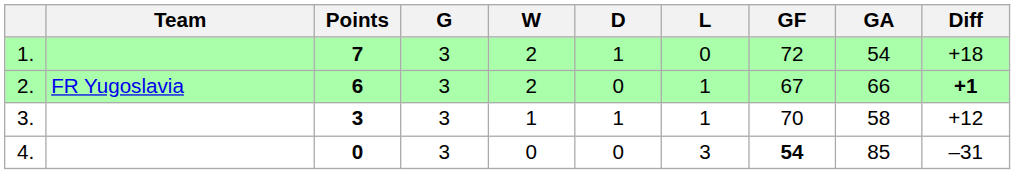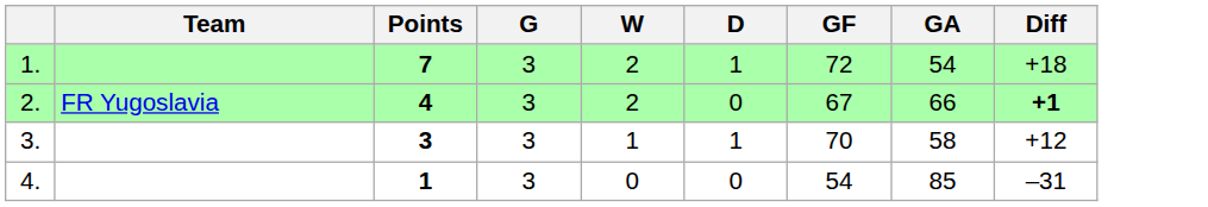- column: L | 0 | 1 | 1 | 3
2. | Points: 6 -> 4
4. | Points: 0 -> 1
4. | GF: bold -> normal
